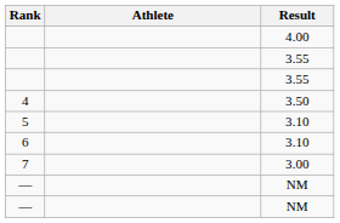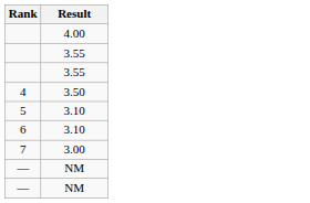- column: Athlete
